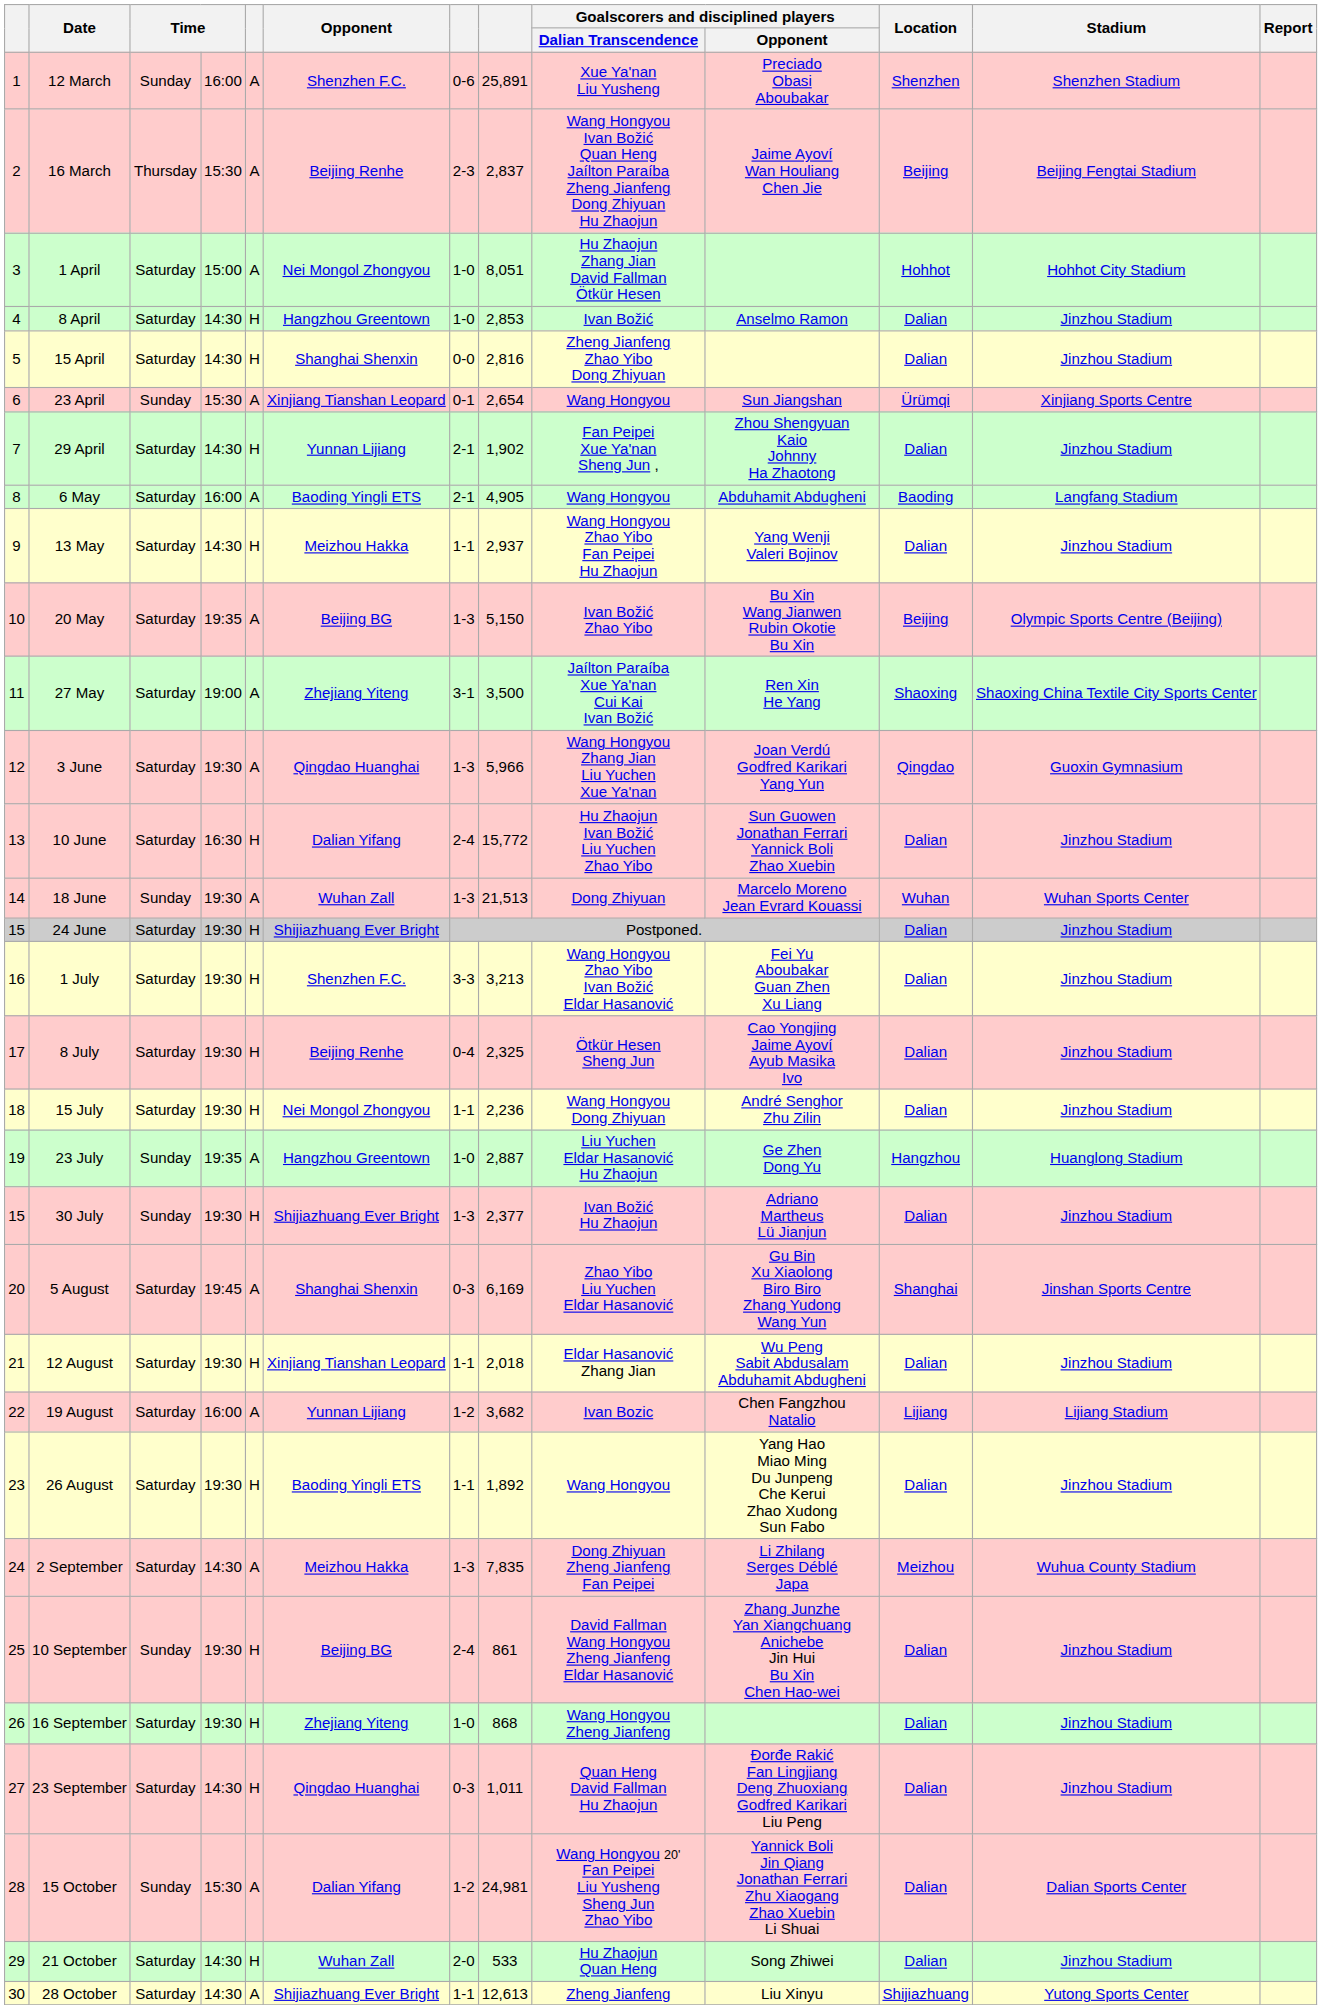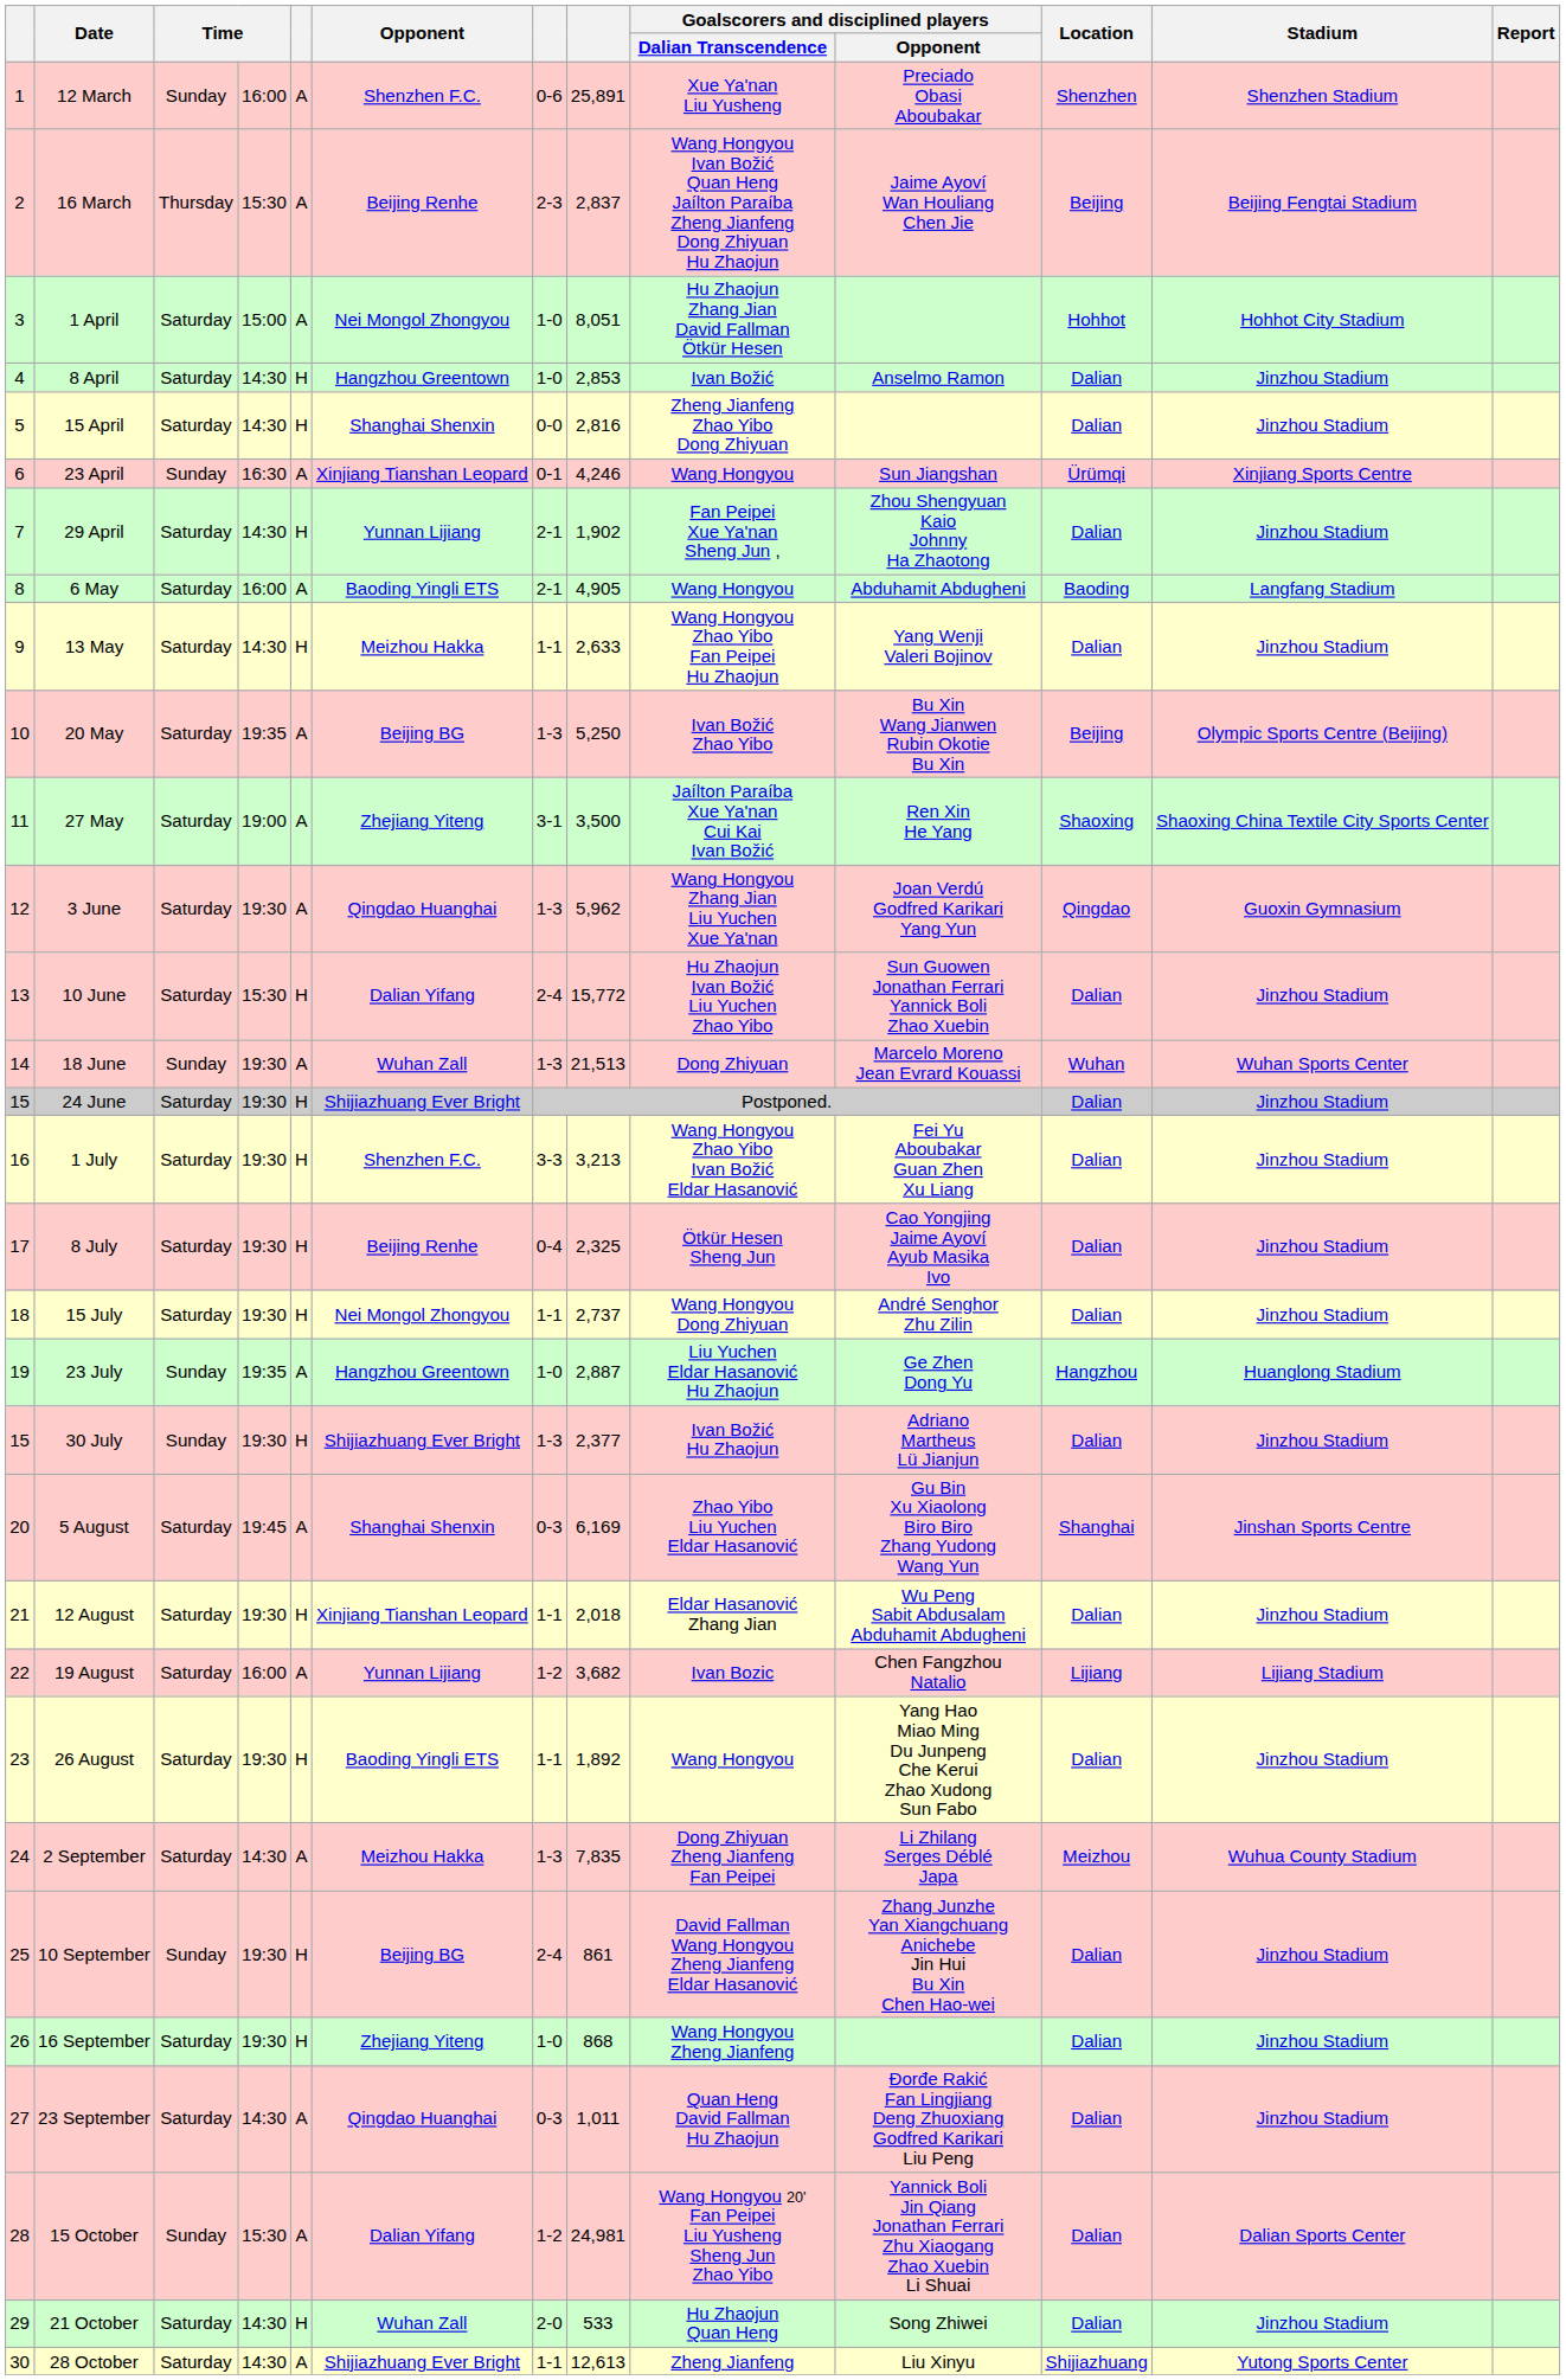23 April | column 4: 15:30 -> 16:30
23 April | column 8: 2,654 -> 4,246
13 May | column 8: 2,937 -> 2,633
20 May | column 8: 5,150 -> 5,250
3 June | column 8: 5,966 -> 5,962
10 June | column 4: 16:30 -> 15:30
15 July | column 8: 2,236 -> 2,737
23 September | column 5: H -> A
